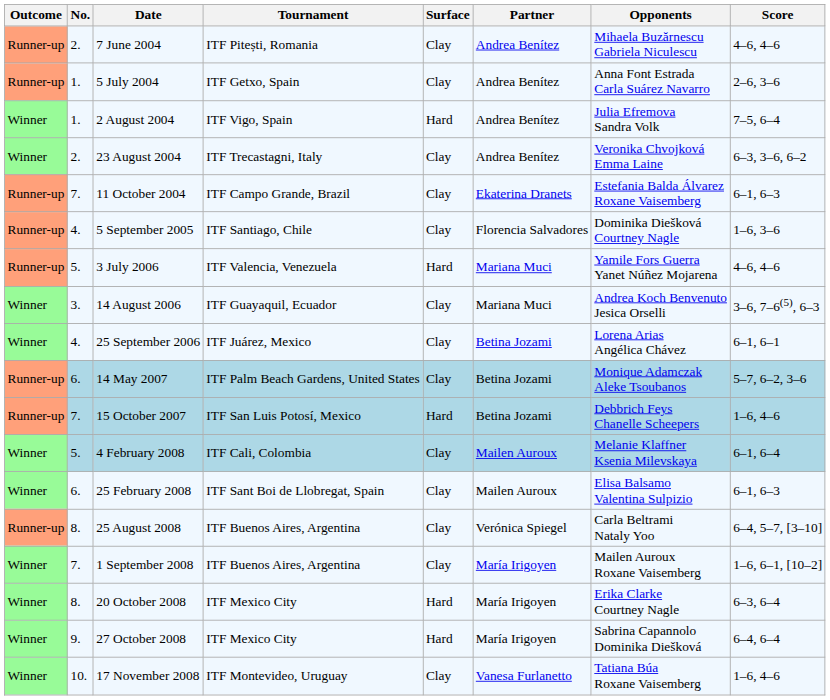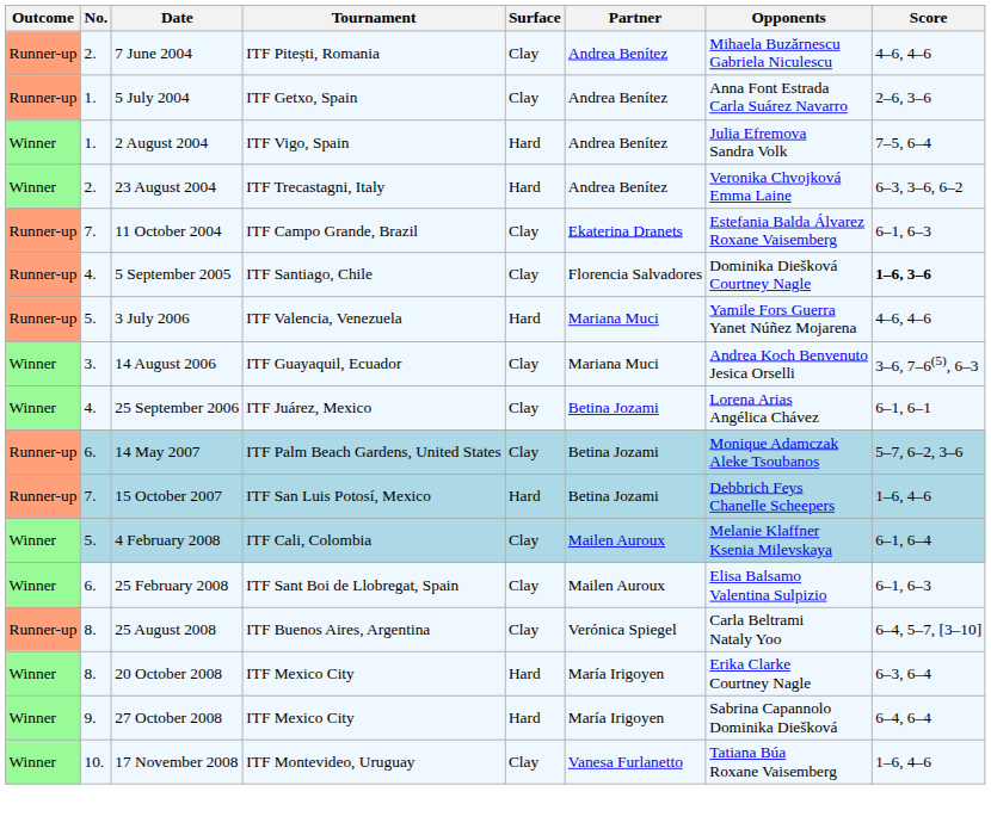23 August 2004 | Surface: Clay -> Hard
5 September 2005 | Score: normal -> bold
- row: Winner | 7. | 1 September 2008 | ITF Buenos Aires, Argentina | Clay | María Irigoyen | Mailen Auroux Roxane Vaisemberg | 1–6, 6–1, [10–2]
